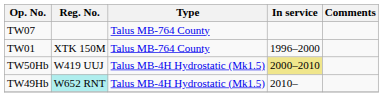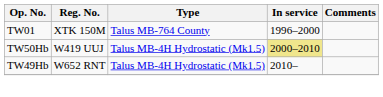- row: TW07 | Talus MB-764 County
TW49Hb | Reg. No.: paleturquoise background -> no background
